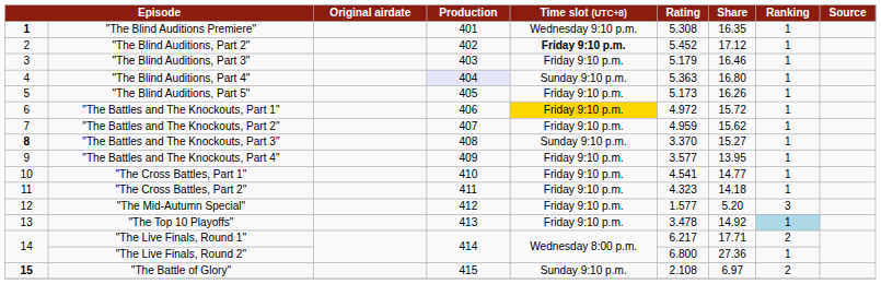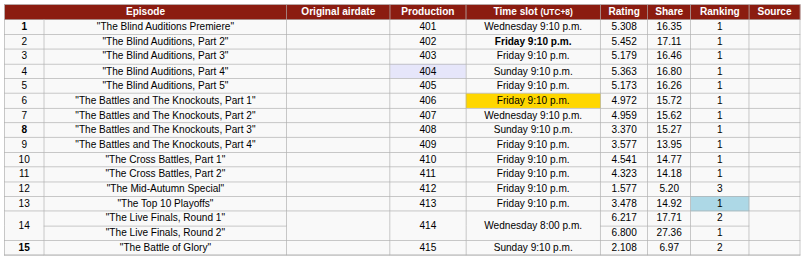"The Blind Auditions, Part 2" | Share: 17.12 -> 17.11
"The Battles and The Knockouts, Part 2" | Time slot (UTC+8): Friday 9:10 p.m. -> Wednesday 9:10 p.m.
